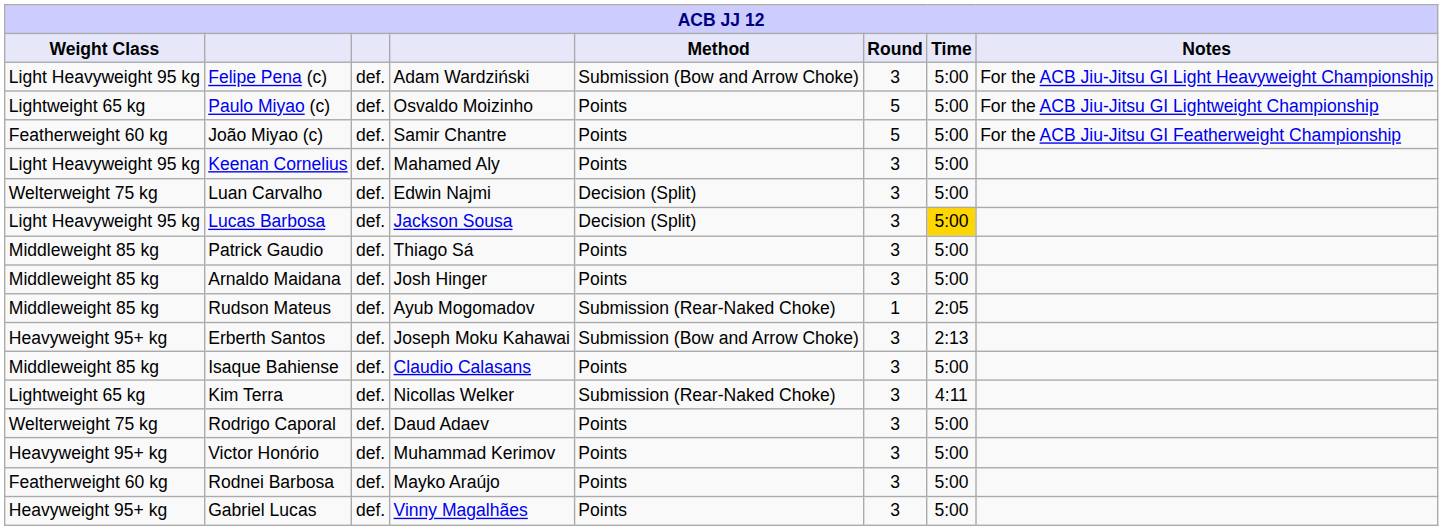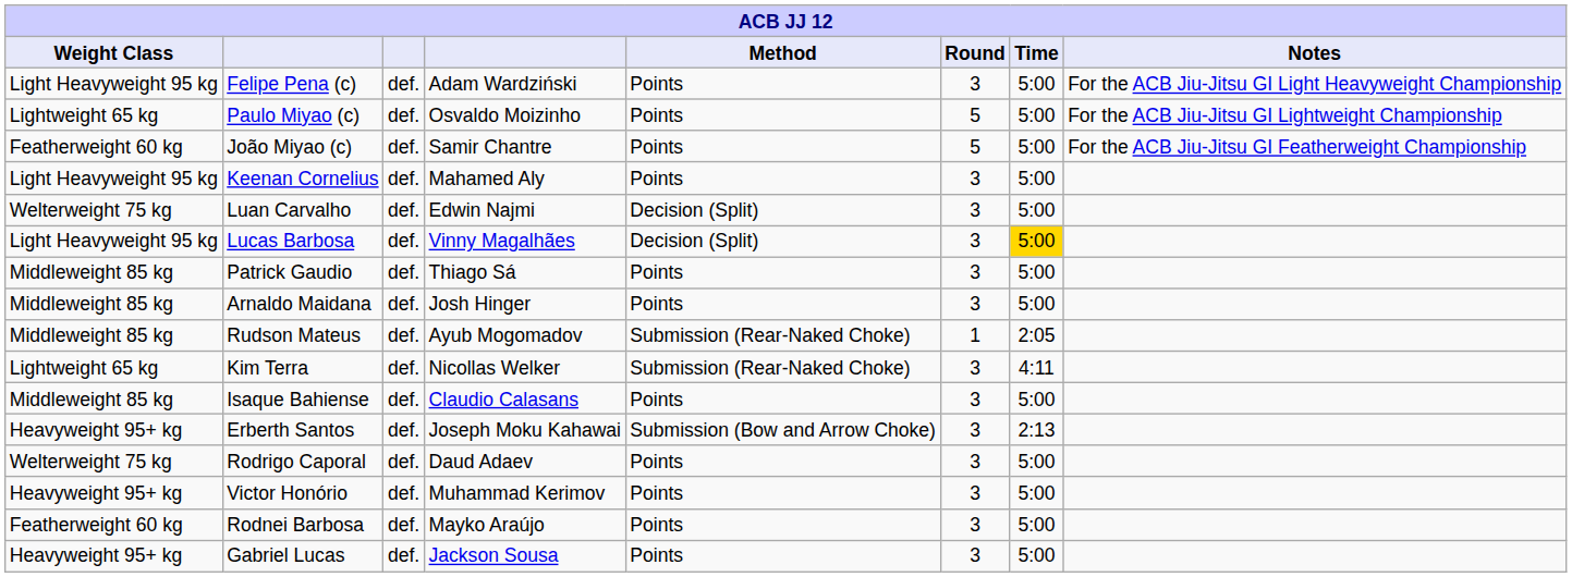Felipe Pena (c) | Method: Submission (Bow and Arrow Choke) -> Points
Lucas Barbosa | column 4: Jackson Sousa -> Vinny Magalhães
rows swapped: Erberth Santos <-> Kim Terra
Gabriel Lucas | column 4: Vinny Magalhães -> Jackson Sousa
